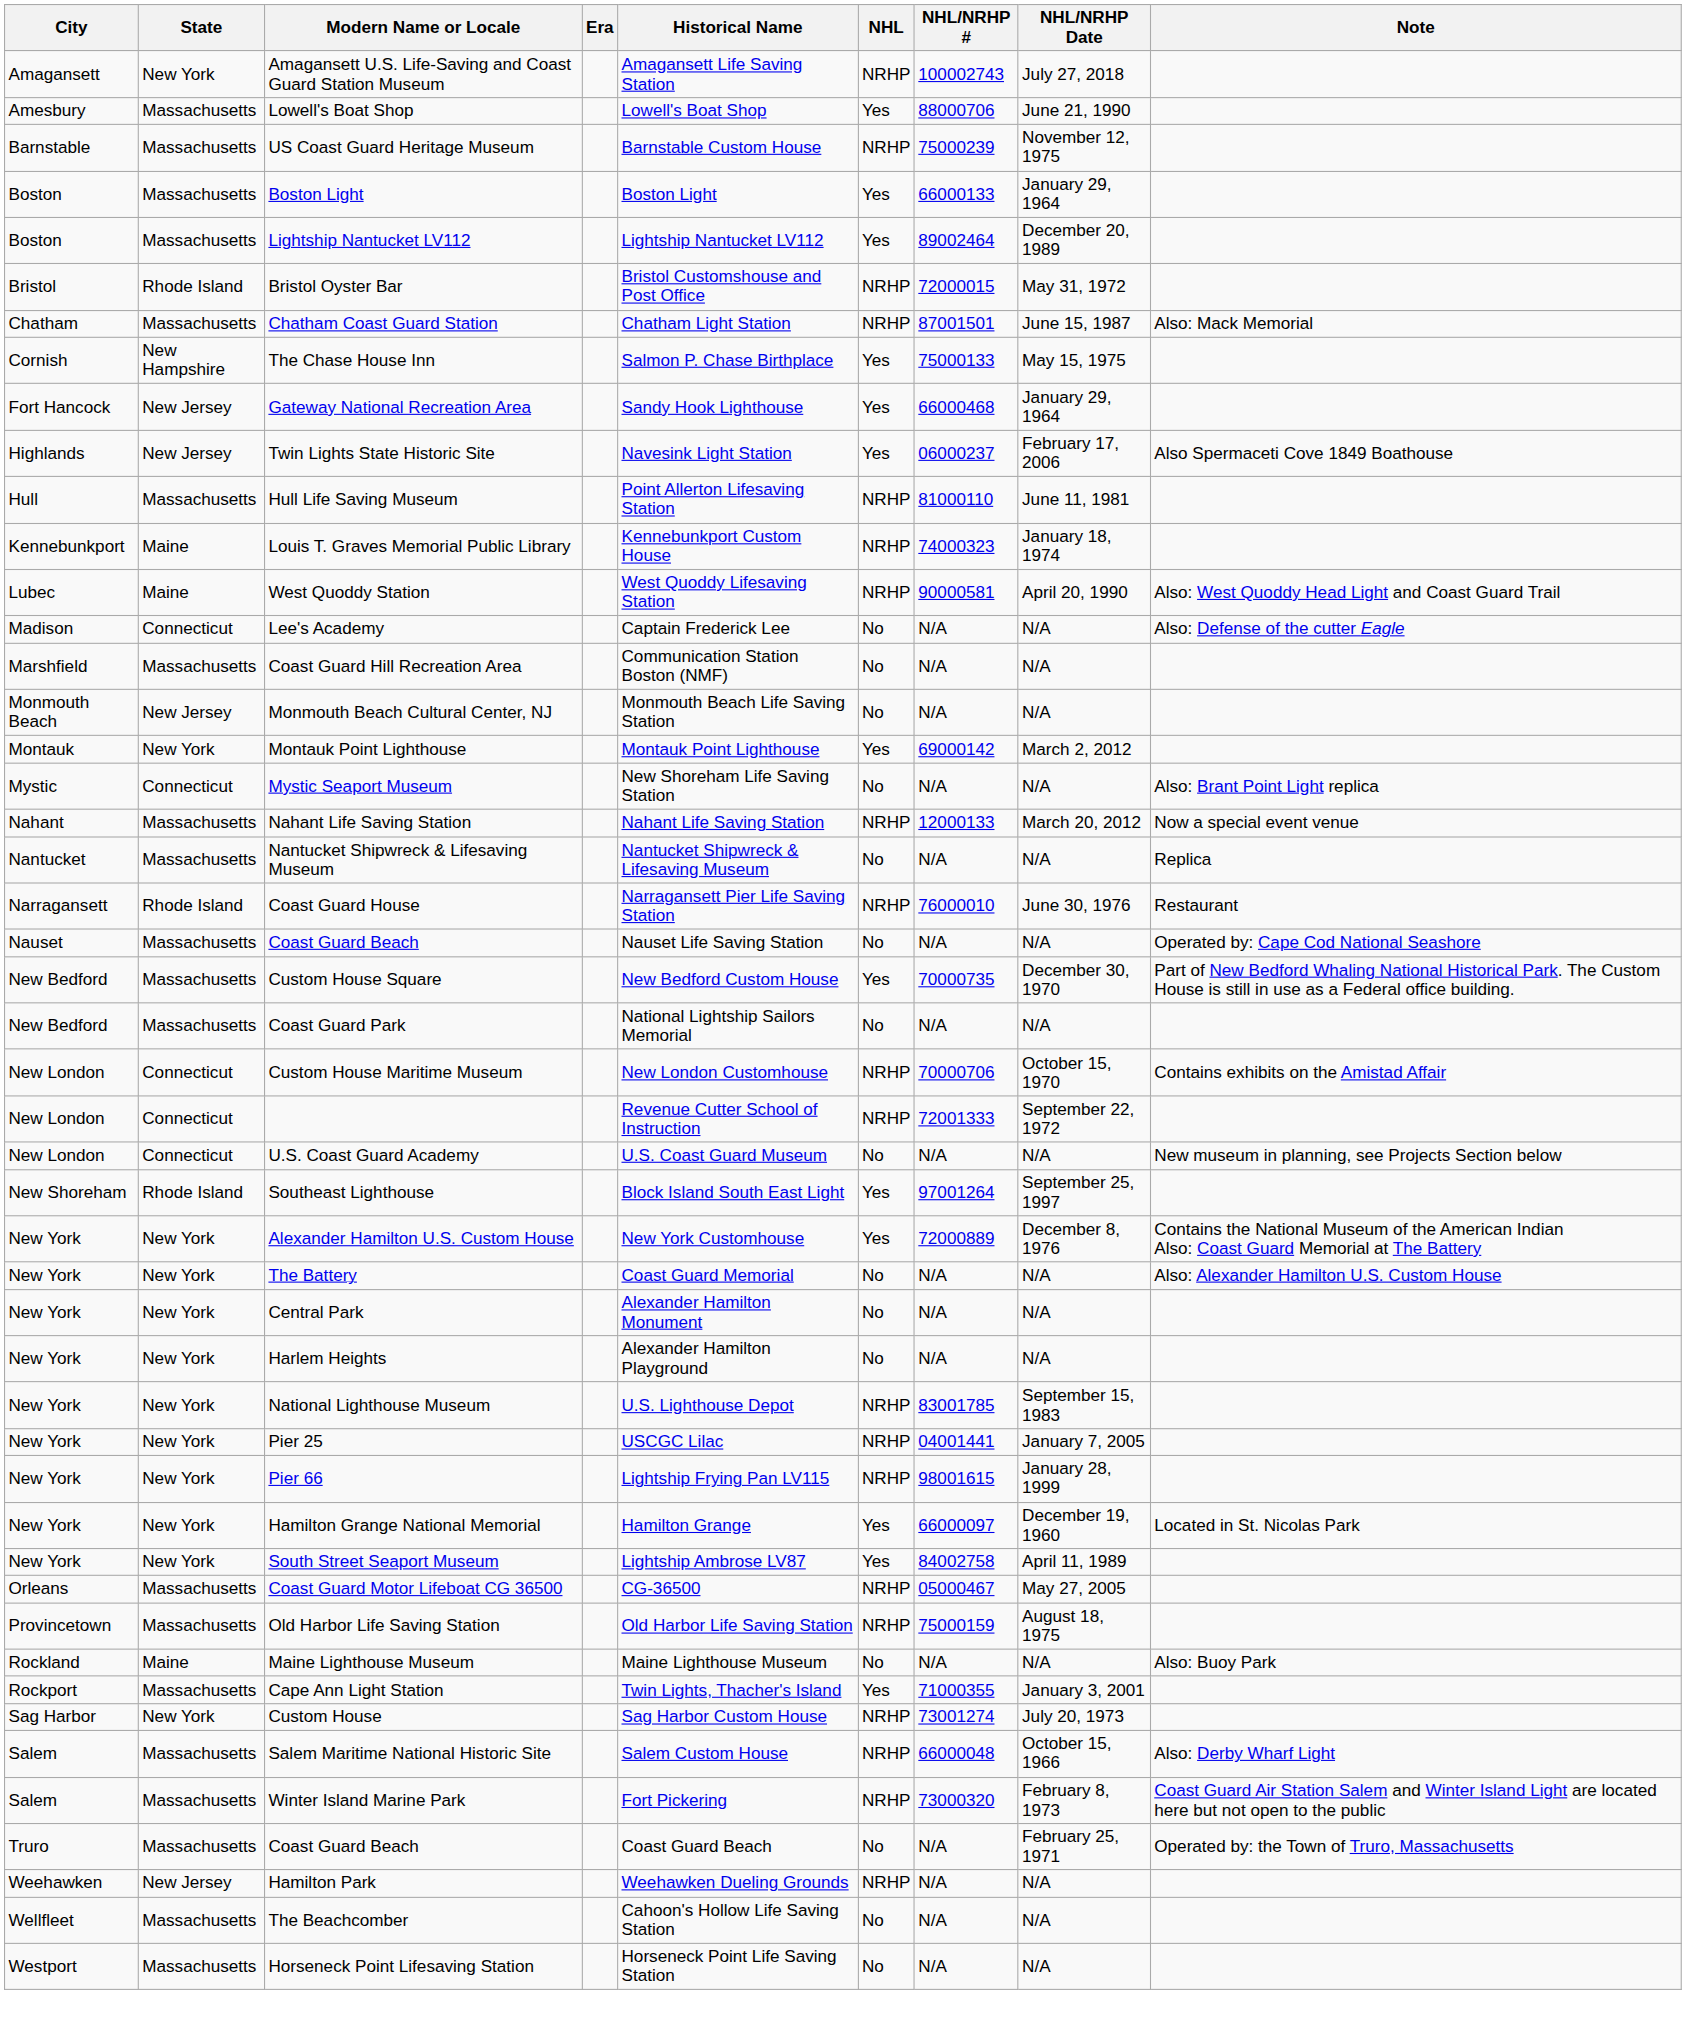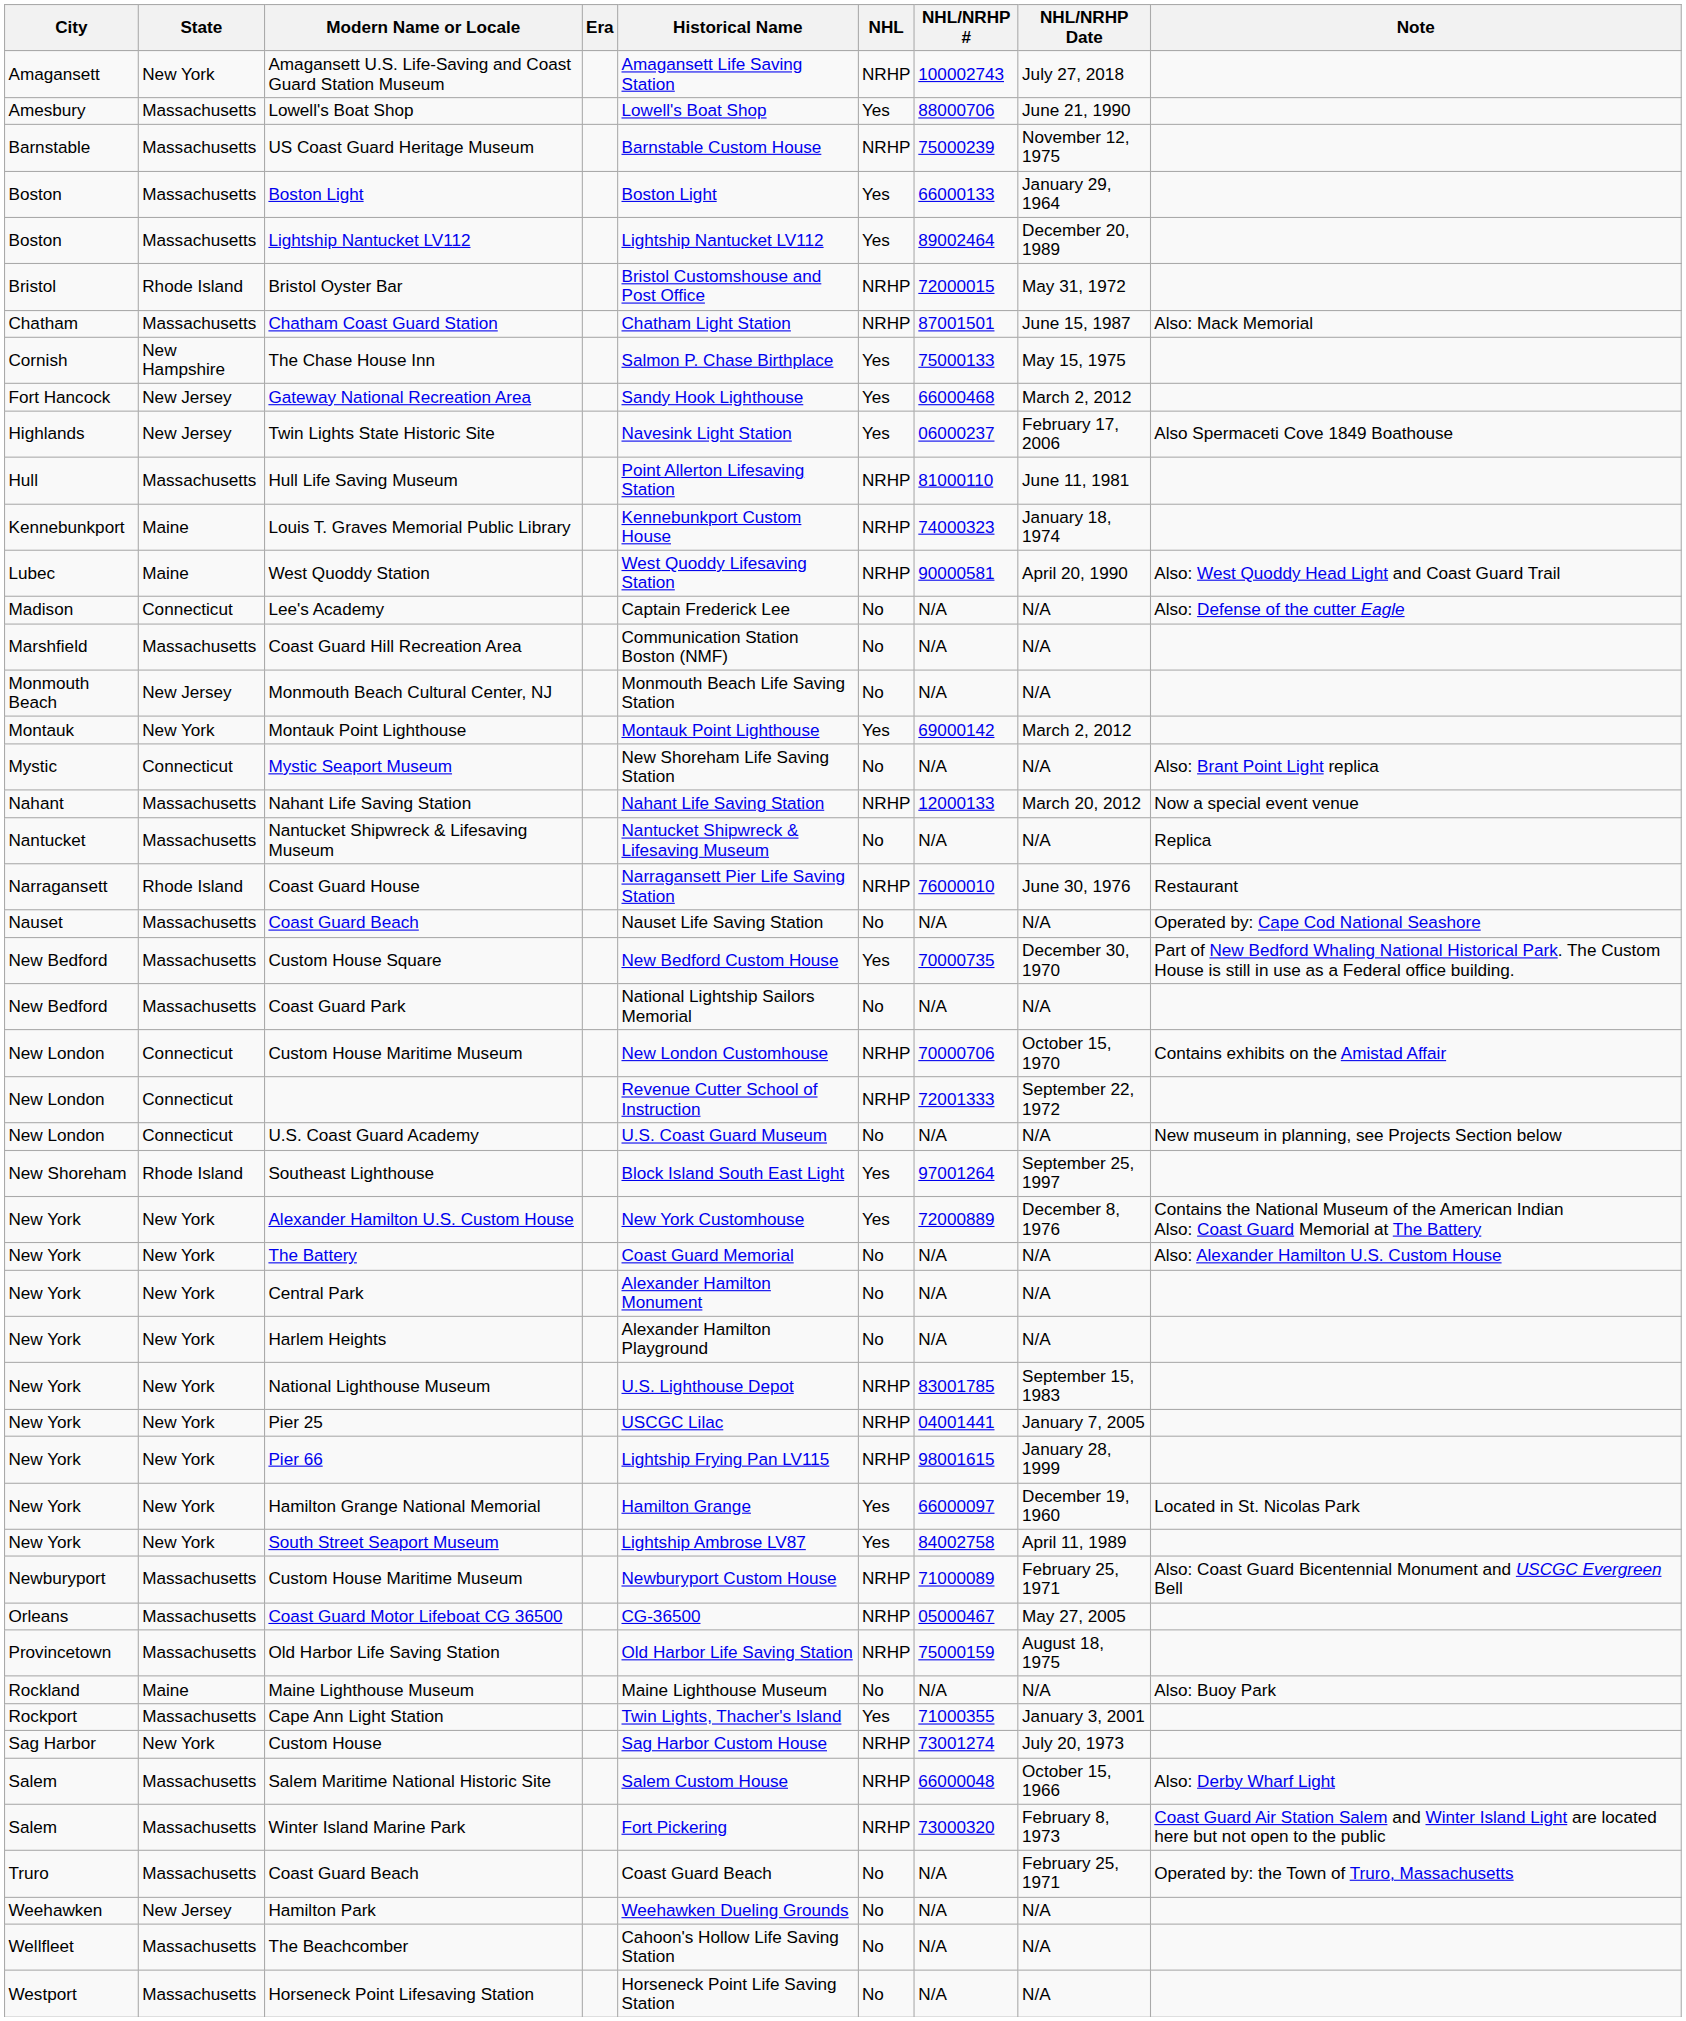Gateway National Recreation Area | NHL/NRHP Date: January 29, 1964 -> March 2, 2012
+ row: Newburyport | Massachusetts | Custom House Maritime Museum | Newburyport Custom House | NRHP | 71000089 | February 25, 1971 | Also: Coast Guard Bicentennial Monument and USCGC Evergreen Bell
Hamilton Park | NHL: NRHP -> No
